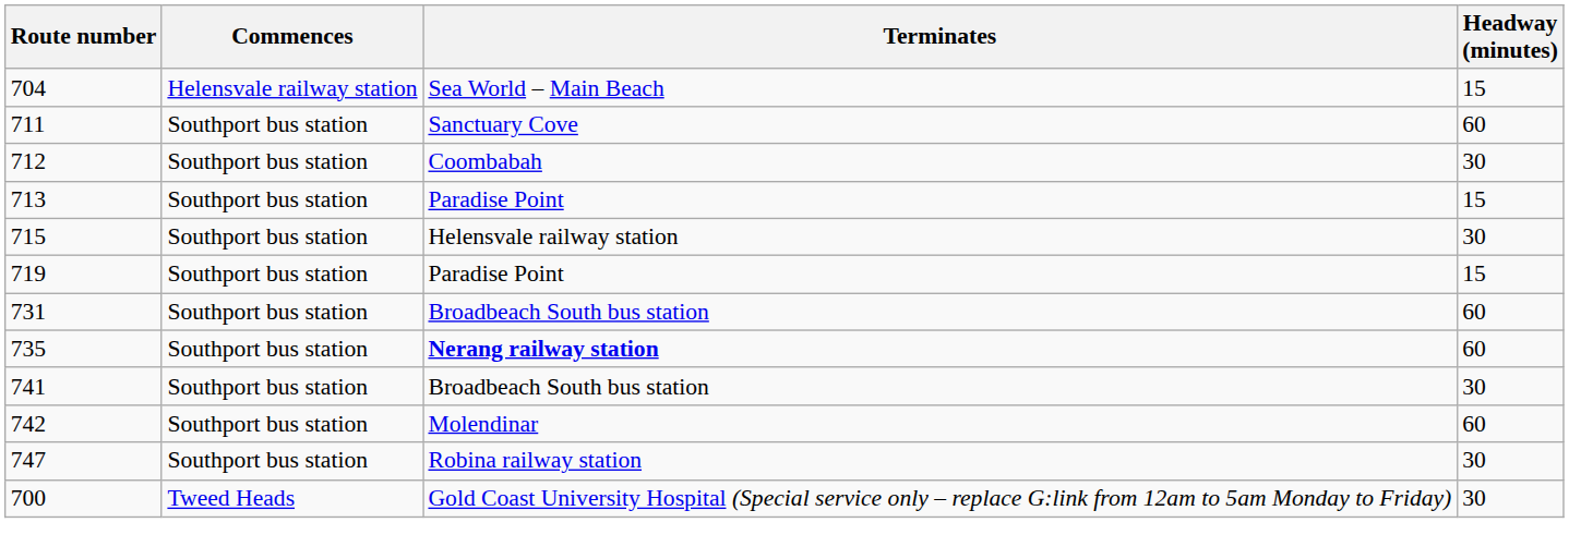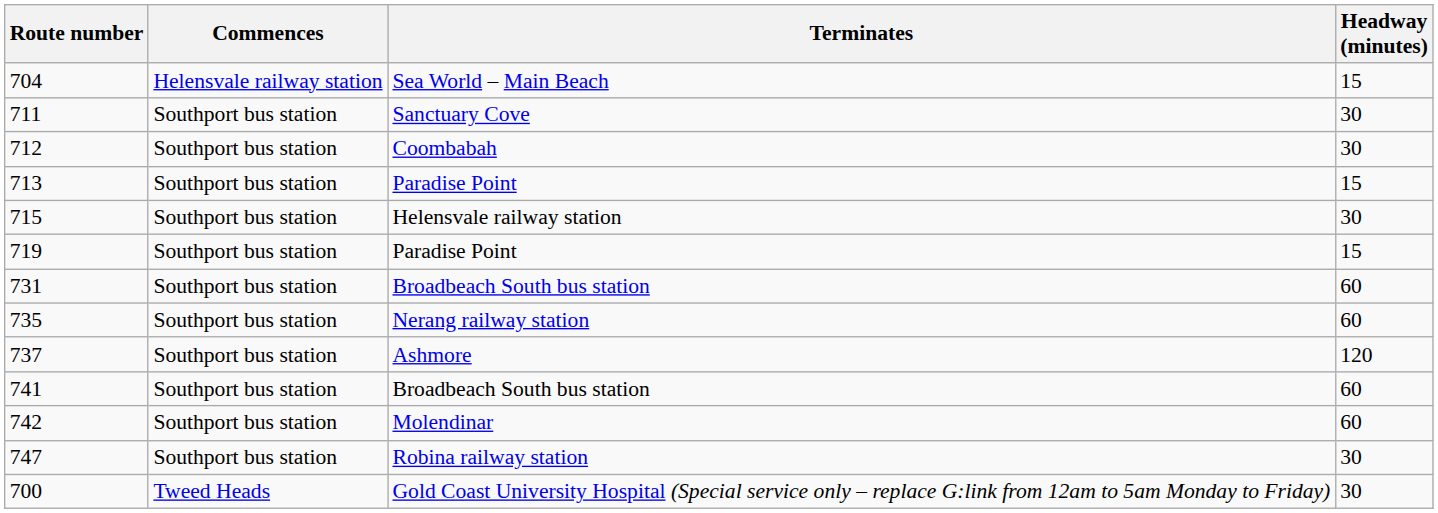711 | Headway (minutes): 60 -> 30
735 | Terminates: bold -> normal
+ row: 737 | Southport bus station | Ashmore | 120
741 | Headway (minutes): 30 -> 60
